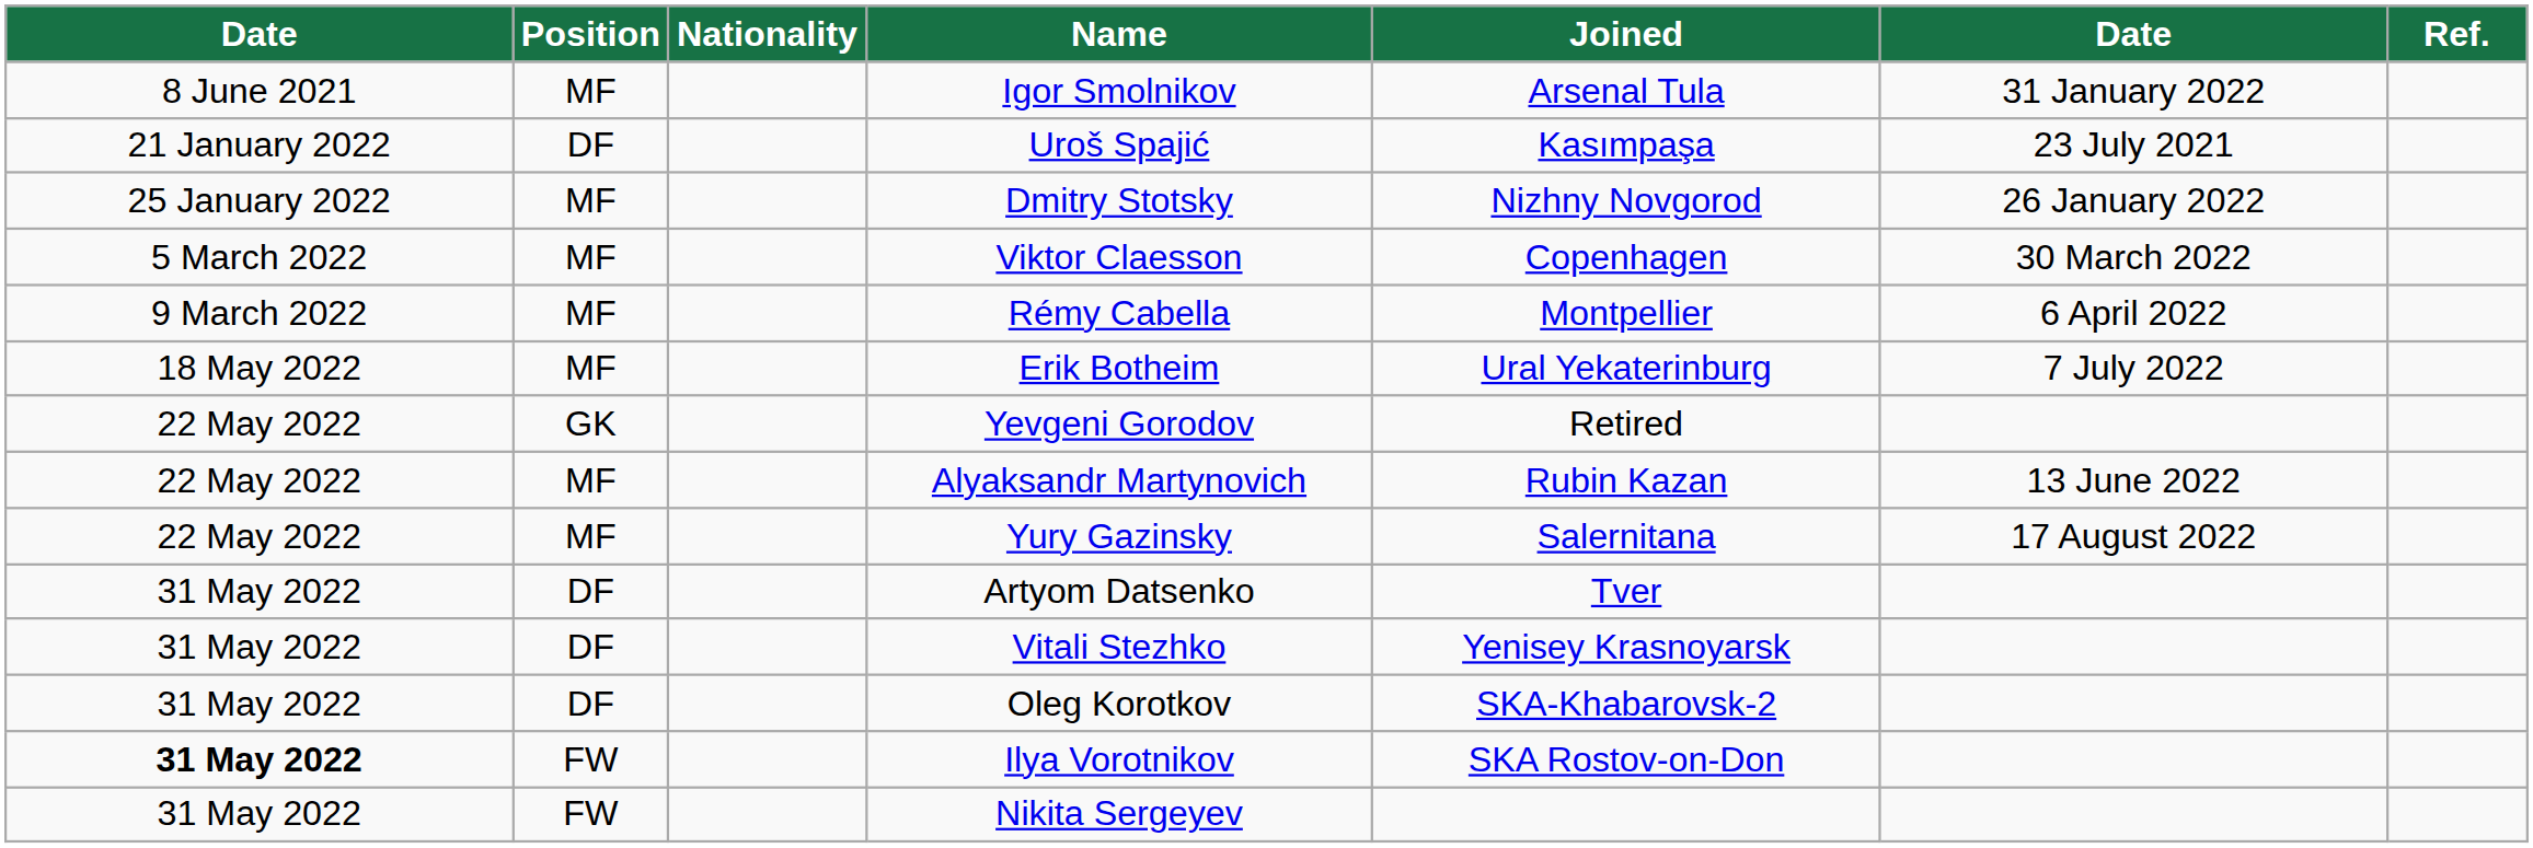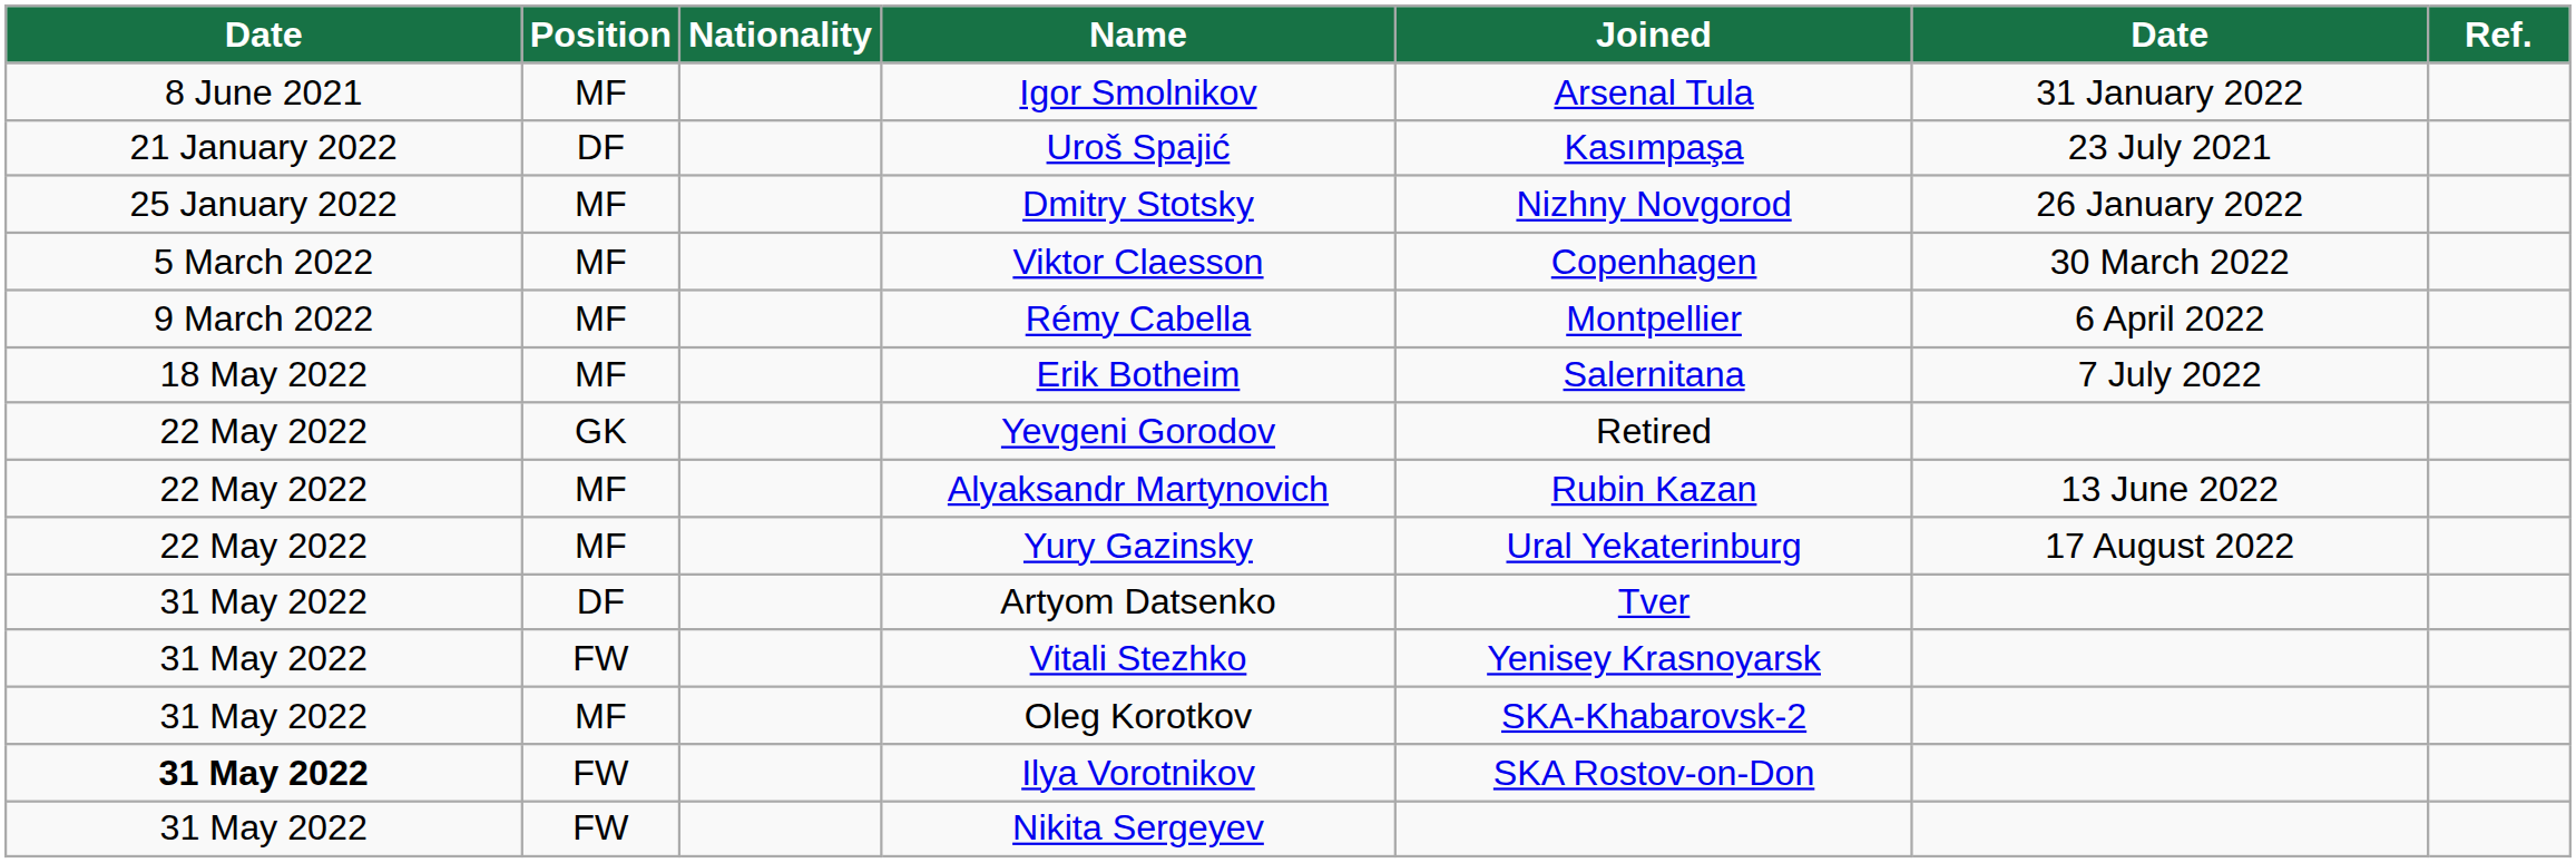Erik Botheim | Joined: Ural Yekaterinburg -> Salernitana
Yury Gazinsky | Joined: Salernitana -> Ural Yekaterinburg
Vitali Stezhko | Position: DF -> FW
Oleg Korotkov | Position: DF -> MF
